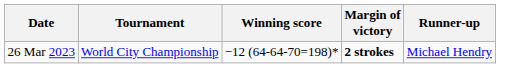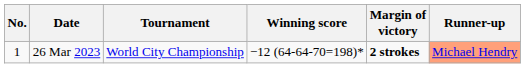+ column: No. | 1
26 Mar 2023 | Runner-up: no background -> lightsalmon background
